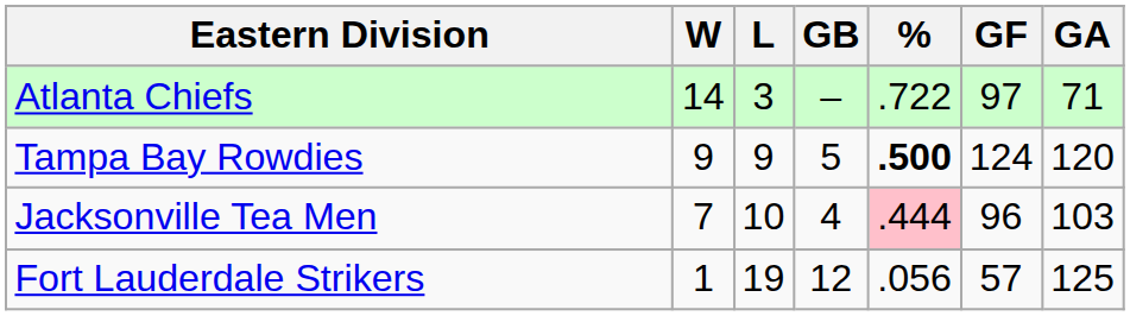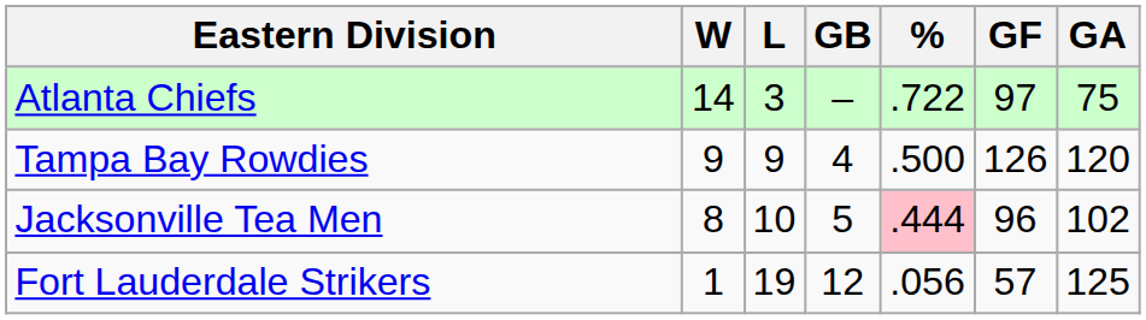Atlanta Chiefs | GA: 71 -> 75
Tampa Bay Rowdies | GB: 5 -> 4
Tampa Bay Rowdies | %: bold -> normal
Tampa Bay Rowdies | GF: 124 -> 126
Jacksonville Tea Men | W: 7 -> 8
Jacksonville Tea Men | GB: 4 -> 5
Jacksonville Tea Men | GA: 103 -> 102
